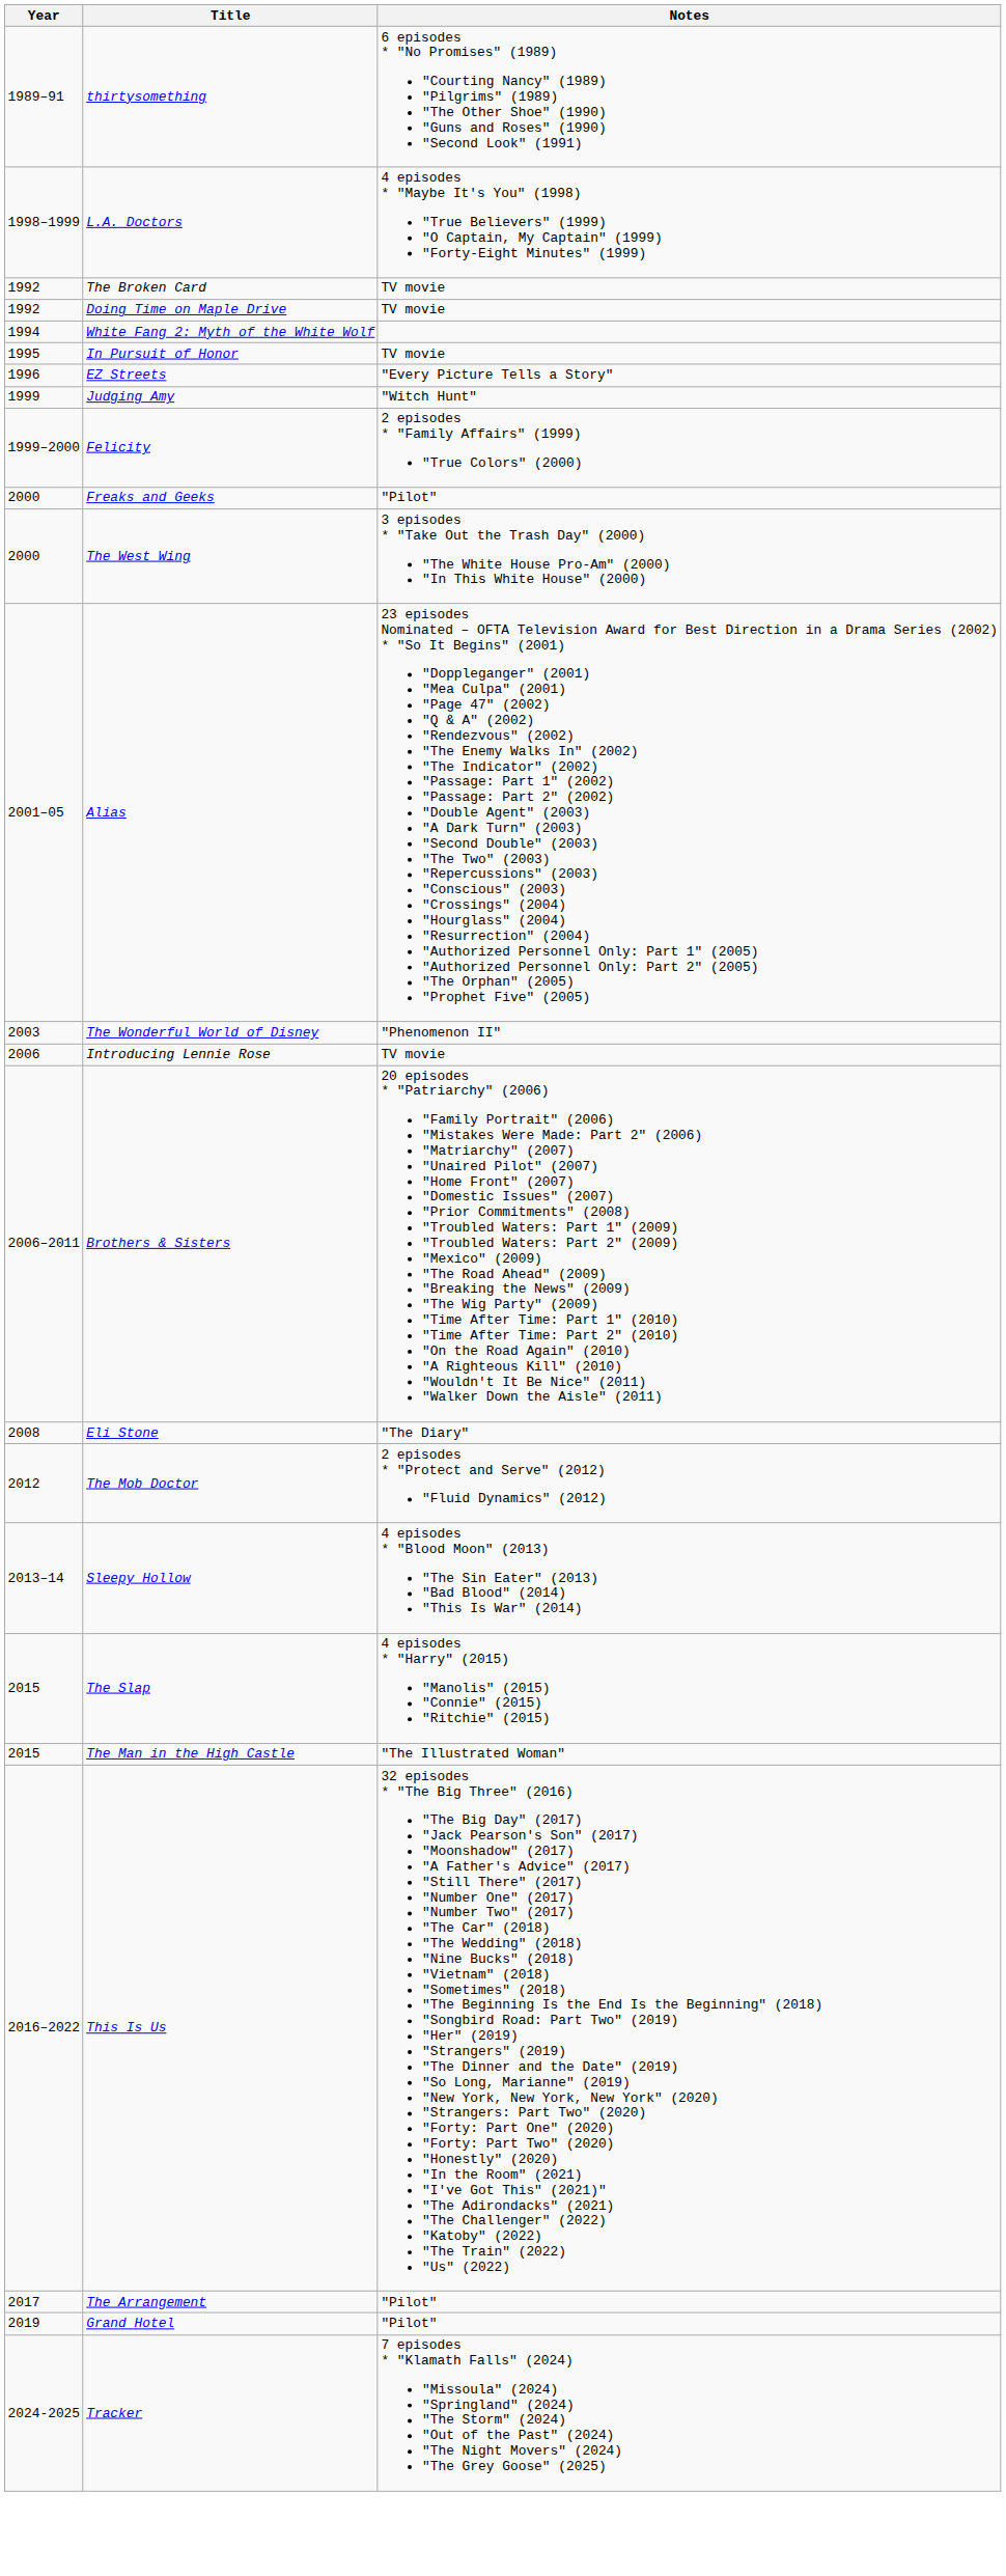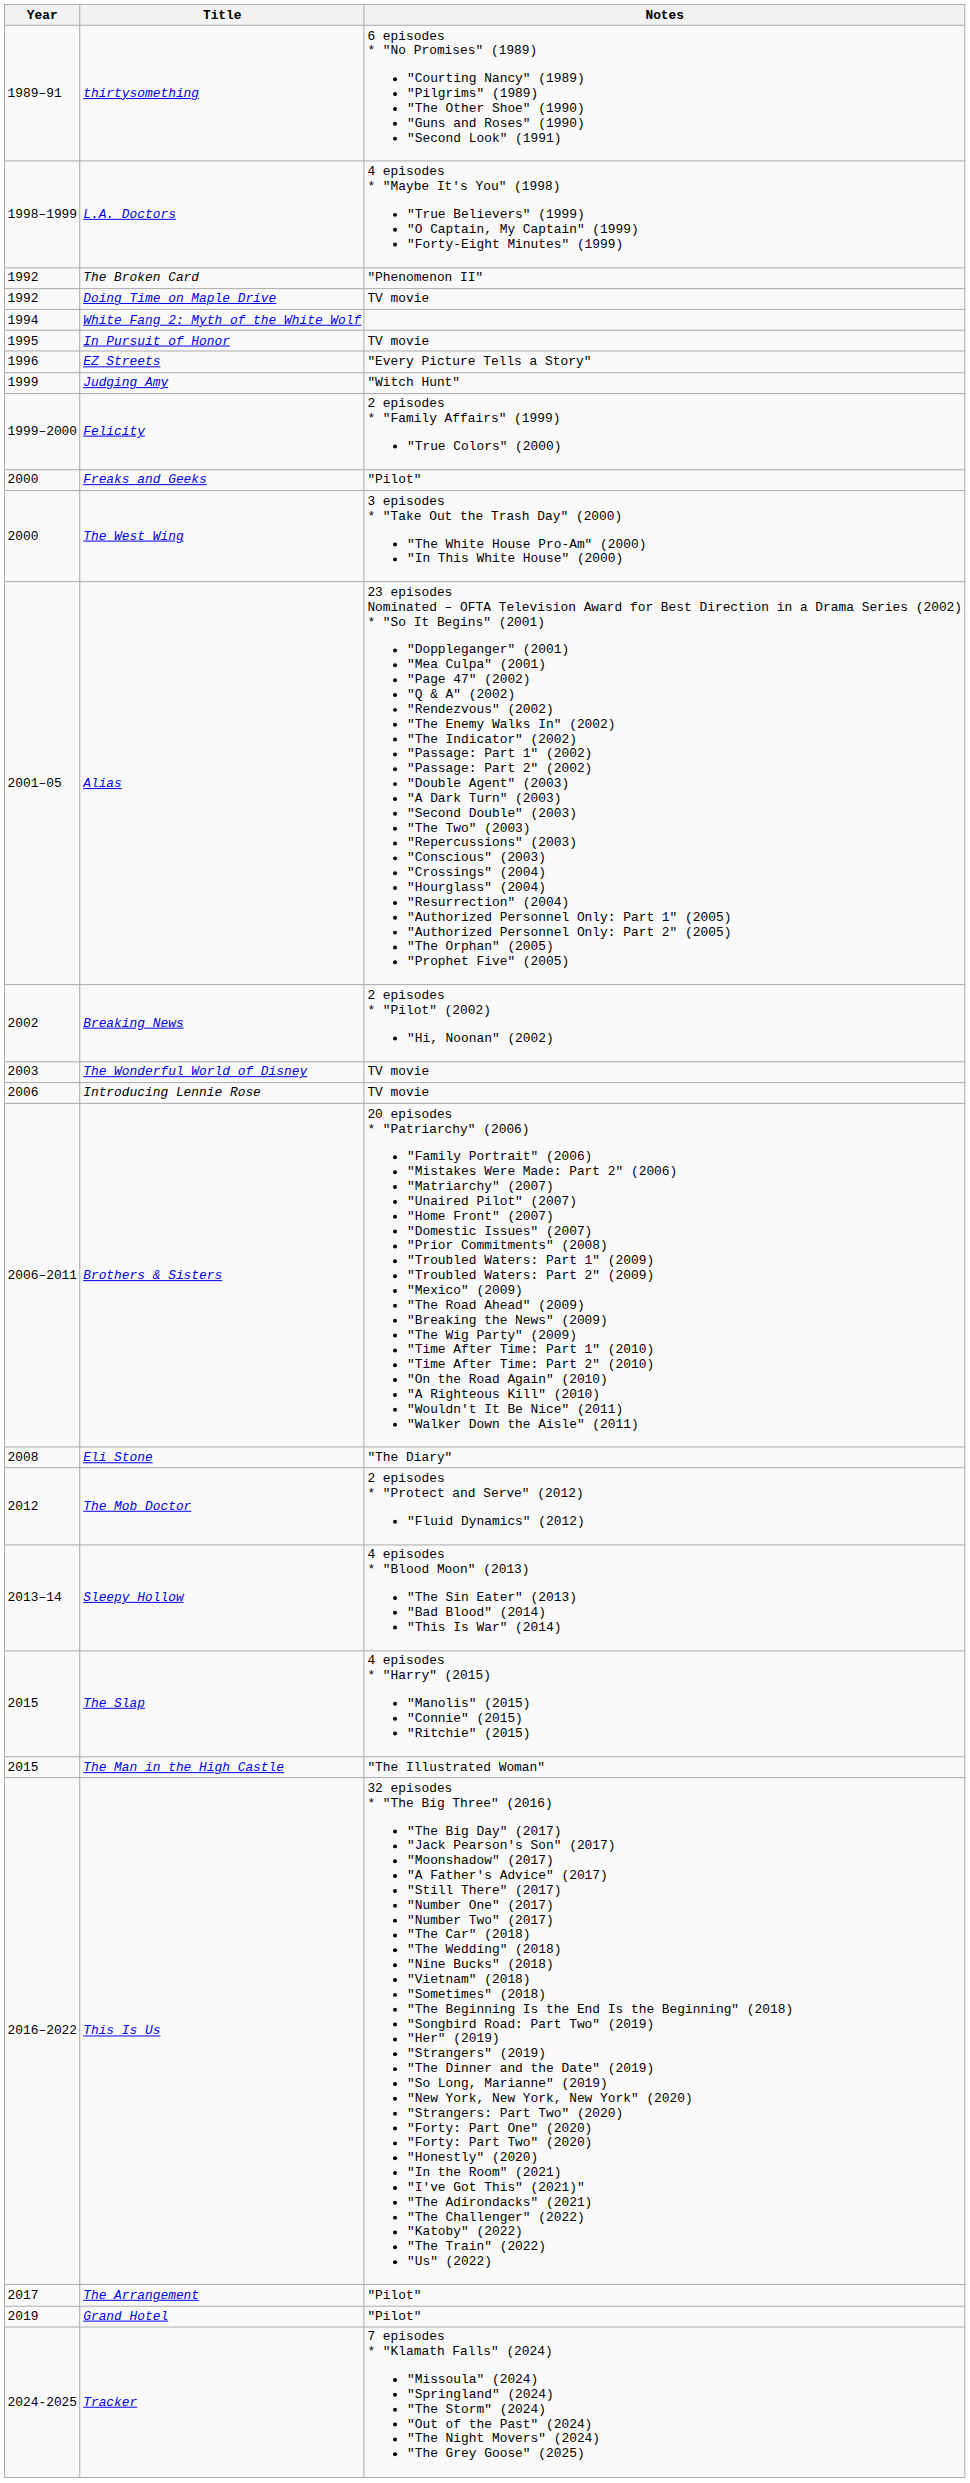The Broken Card | Notes: TV movie -> "Phenomenon II"
+ row: 2002 | Breaking News | 2 episodes * "Pilot" (2002) "Hi, Noonan" (2002)
The Wonderful World of Disney | Notes: "Phenomenon II" -> TV movie
